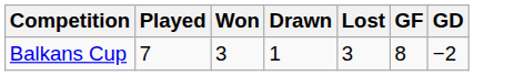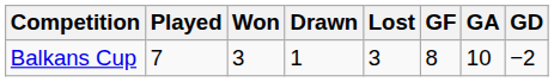+ column: GA | 10
